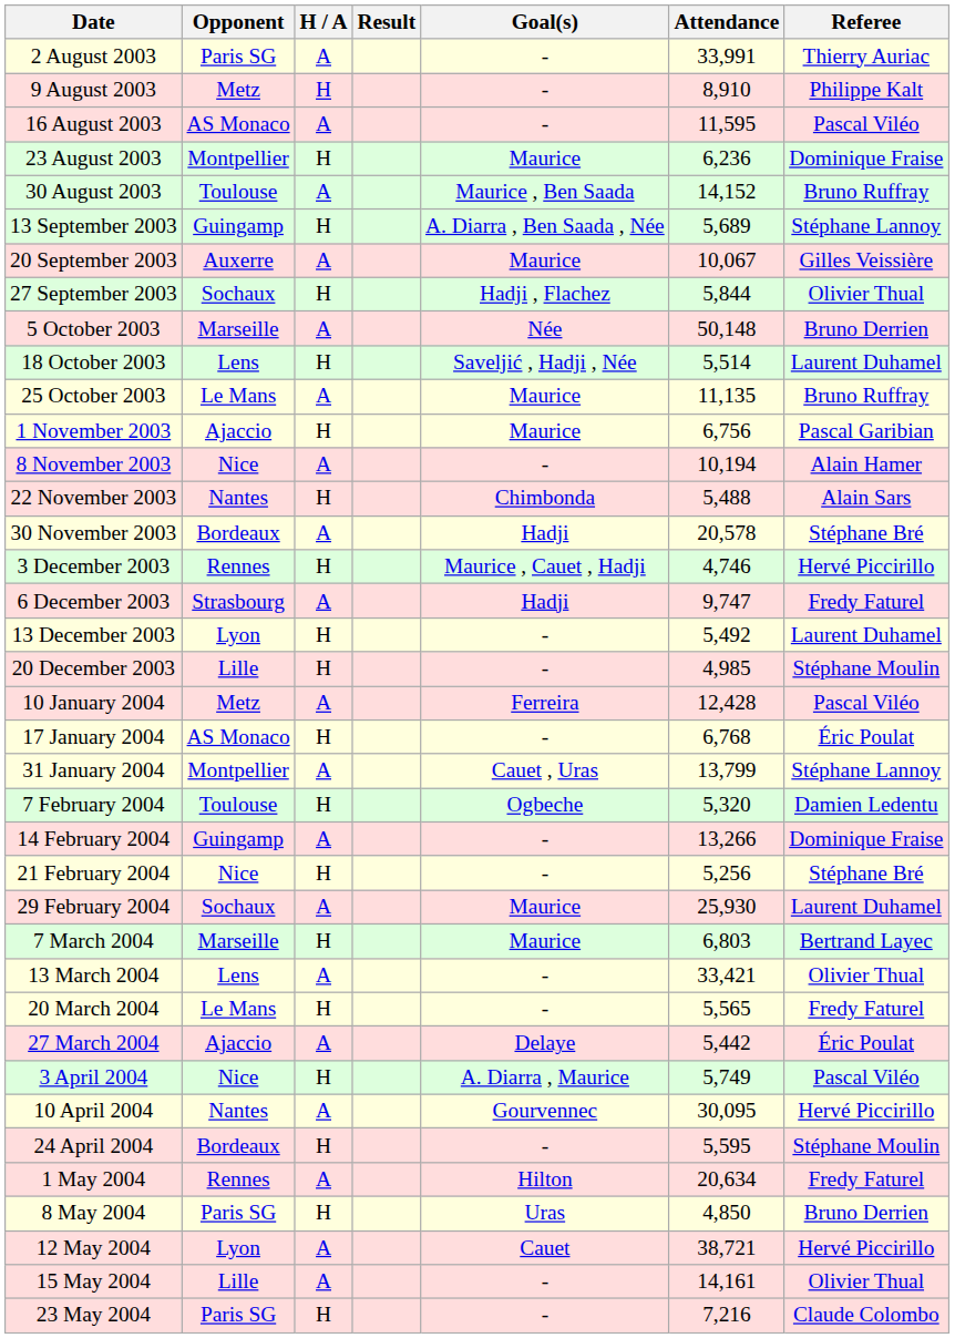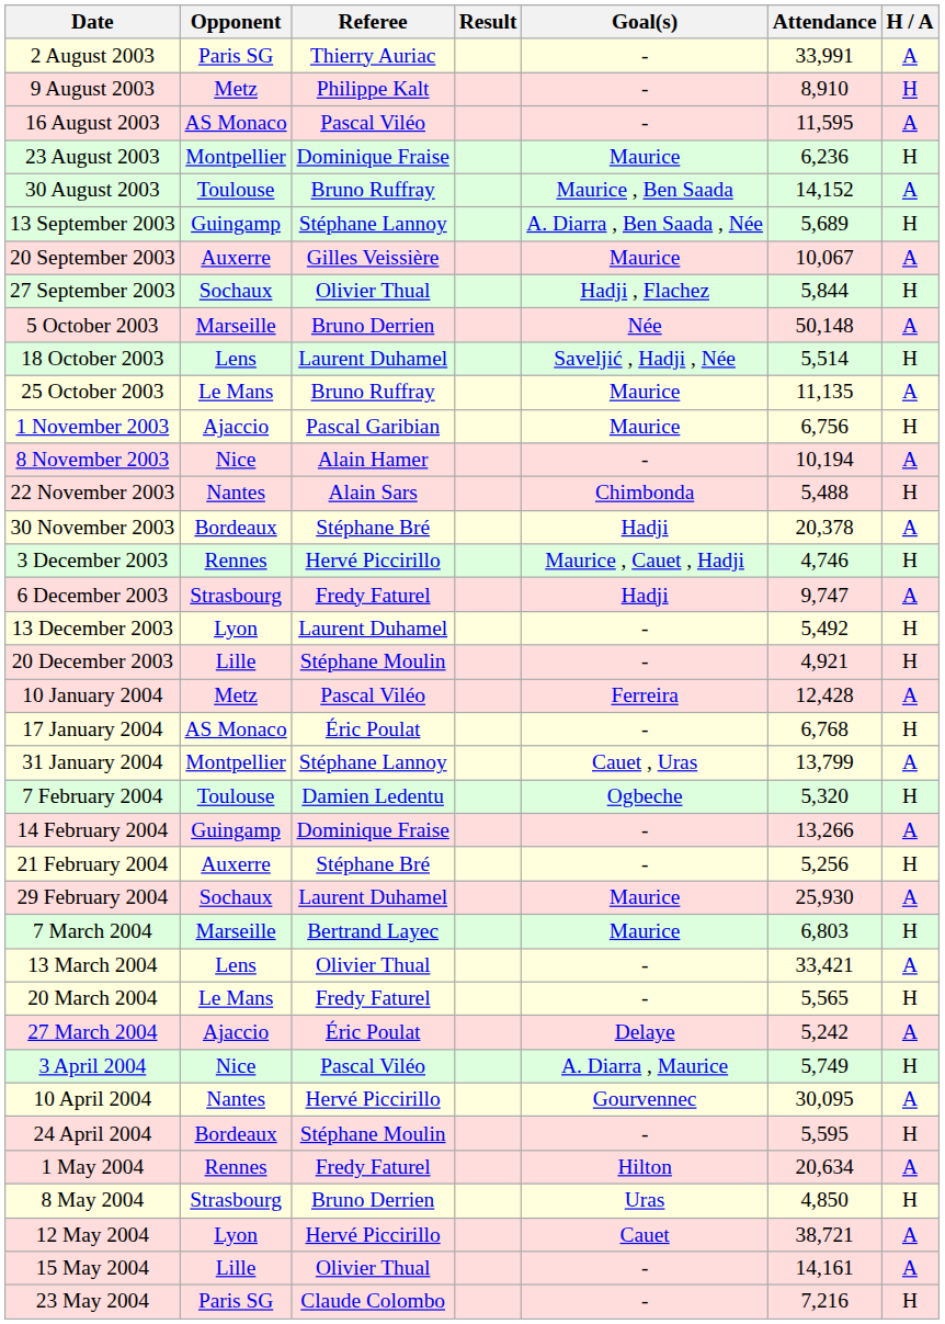columns swapped: H / A <-> Referee
30 November 2003 | Attendance: 20,578 -> 20,378
20 December 2003 | Attendance: 4,985 -> 4,921
21 February 2004 | Opponent: Nice -> Auxerre
27 March 2004 | Attendance: 5,442 -> 5,242
8 May 2004 | Opponent: Paris SG -> Strasbourg
